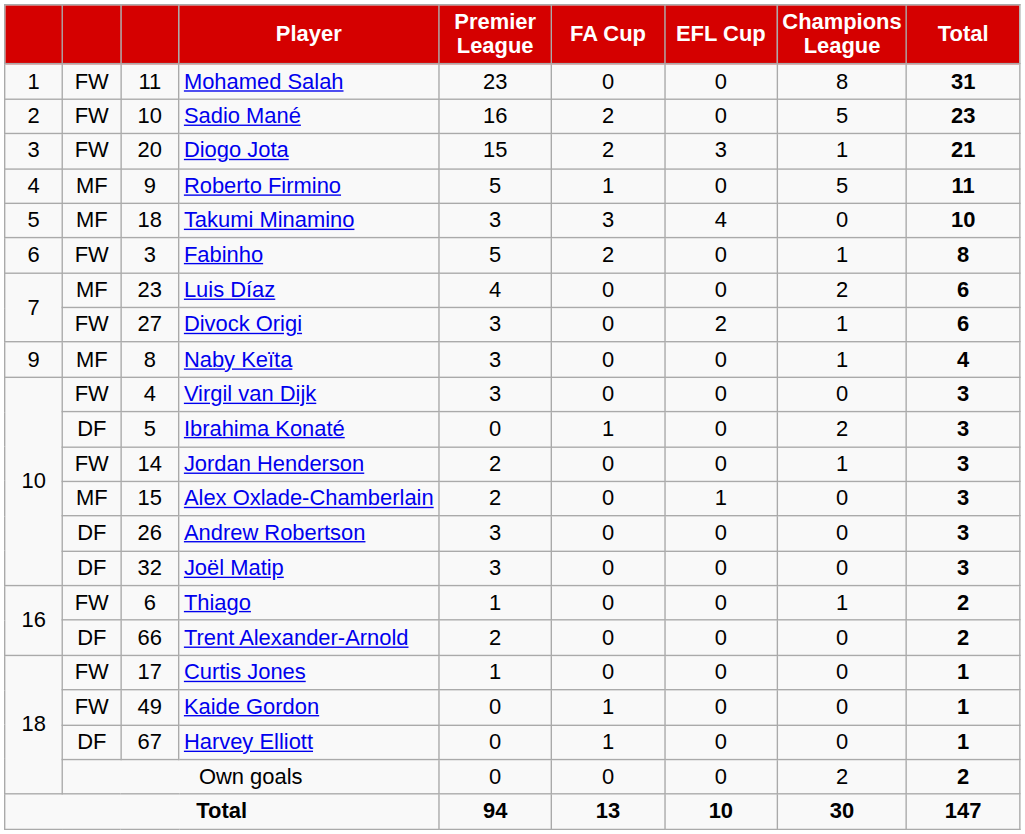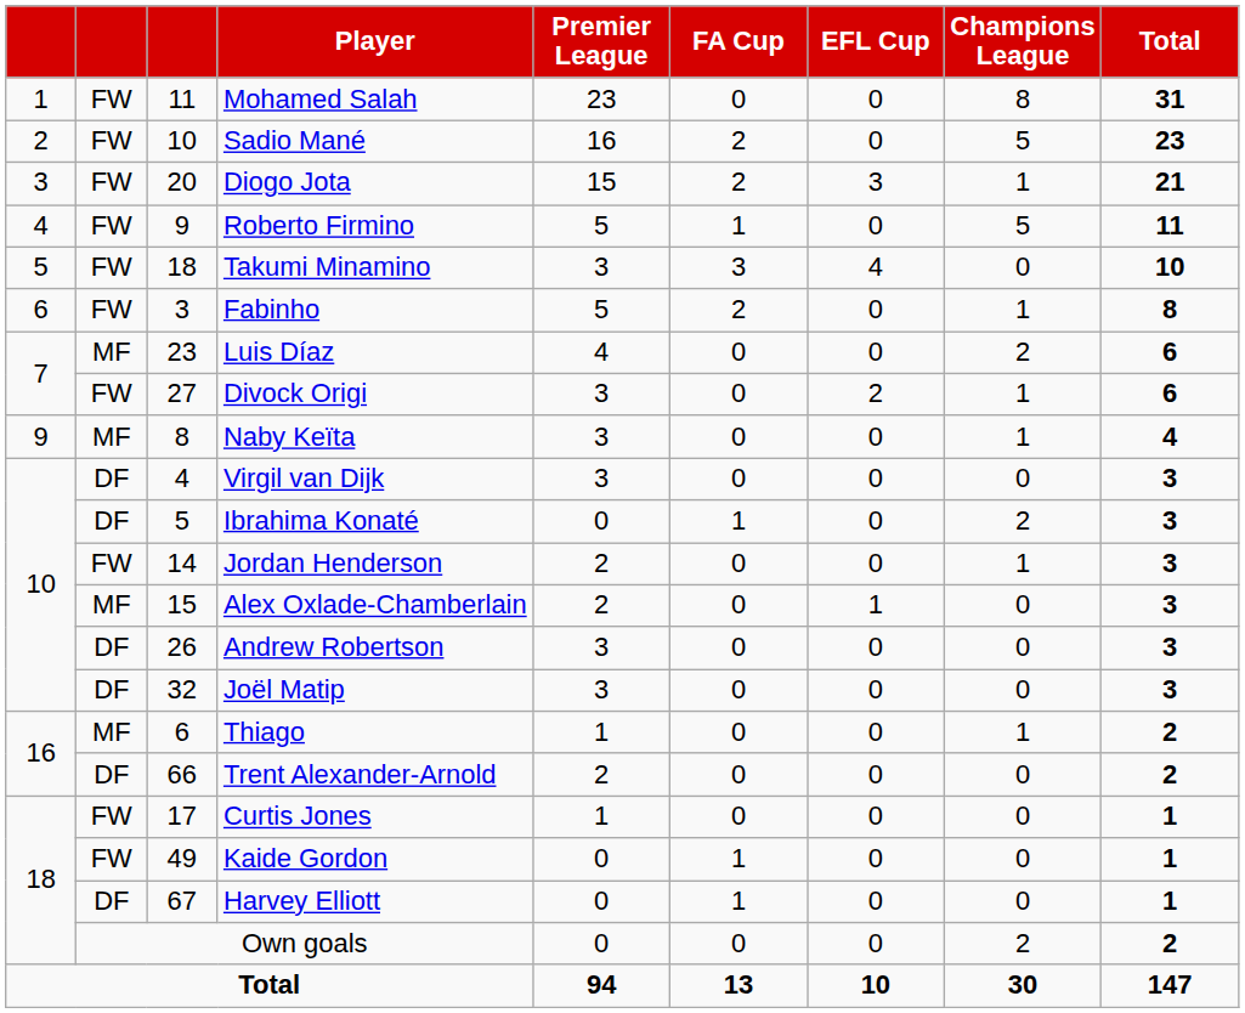Roberto Firmino | column 2: MF -> FW
Takumi Minamino | column 2: MF -> FW
Virgil van Dijk | column 2: FW -> DF
Thiago | column 2: FW -> MF
